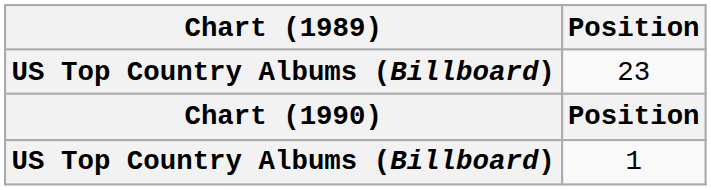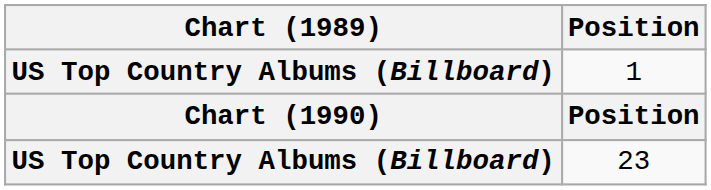rows swapped: 1 <-> 23
